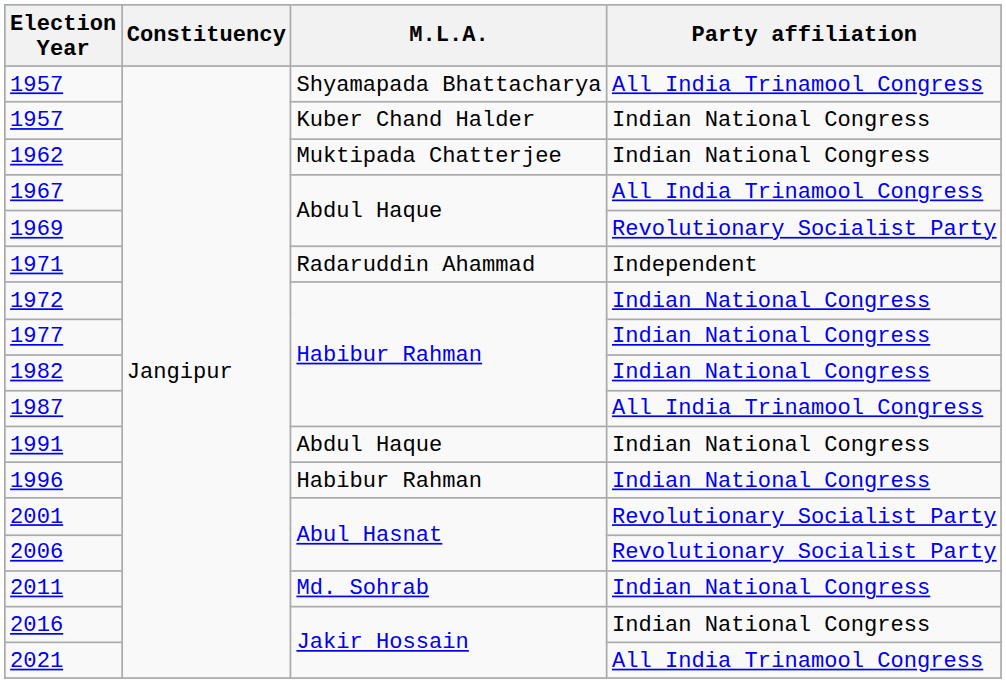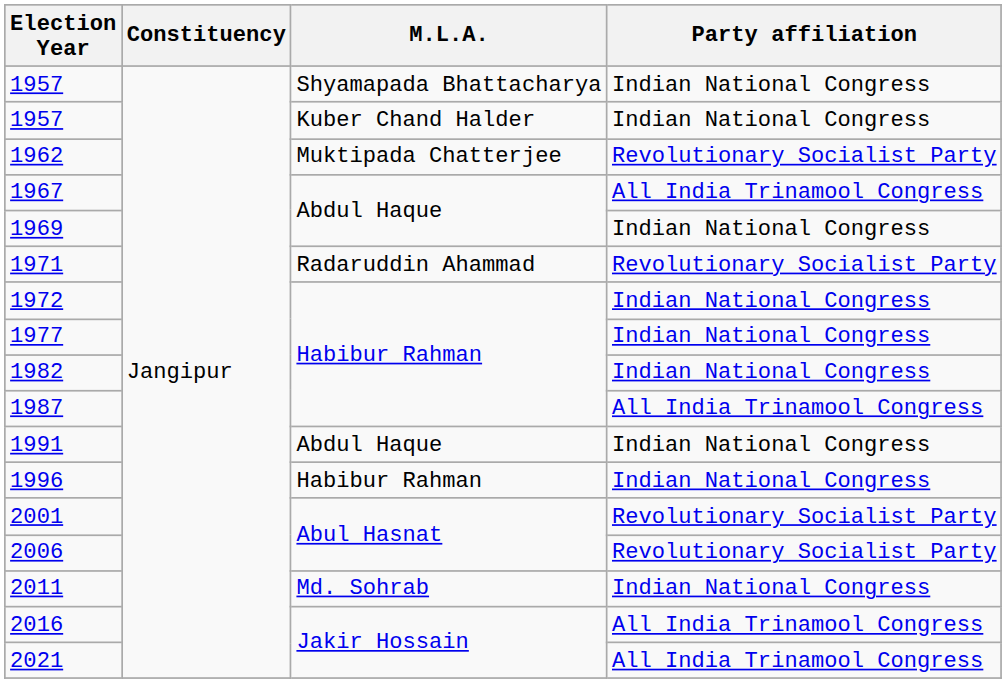1957 / Shyamapada Bhattacharya | Party affiliation: All India Trinamool Congress -> Indian National Congress
1962 | Party affiliation: Indian National Congress -> Revolutionary Socialist Party
1969 | Party affiliation: Revolutionary Socialist Party -> Indian National Congress
1971 | Party affiliation: Independent -> Revolutionary Socialist Party
2016 | Party affiliation: Indian National Congress -> All India Trinamool Congress
